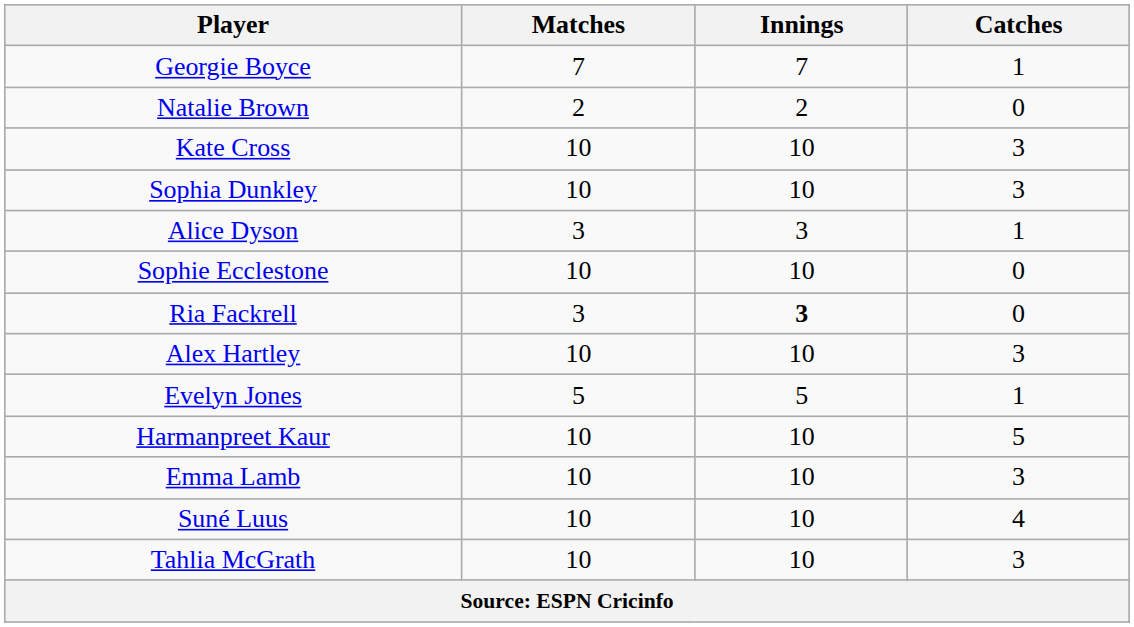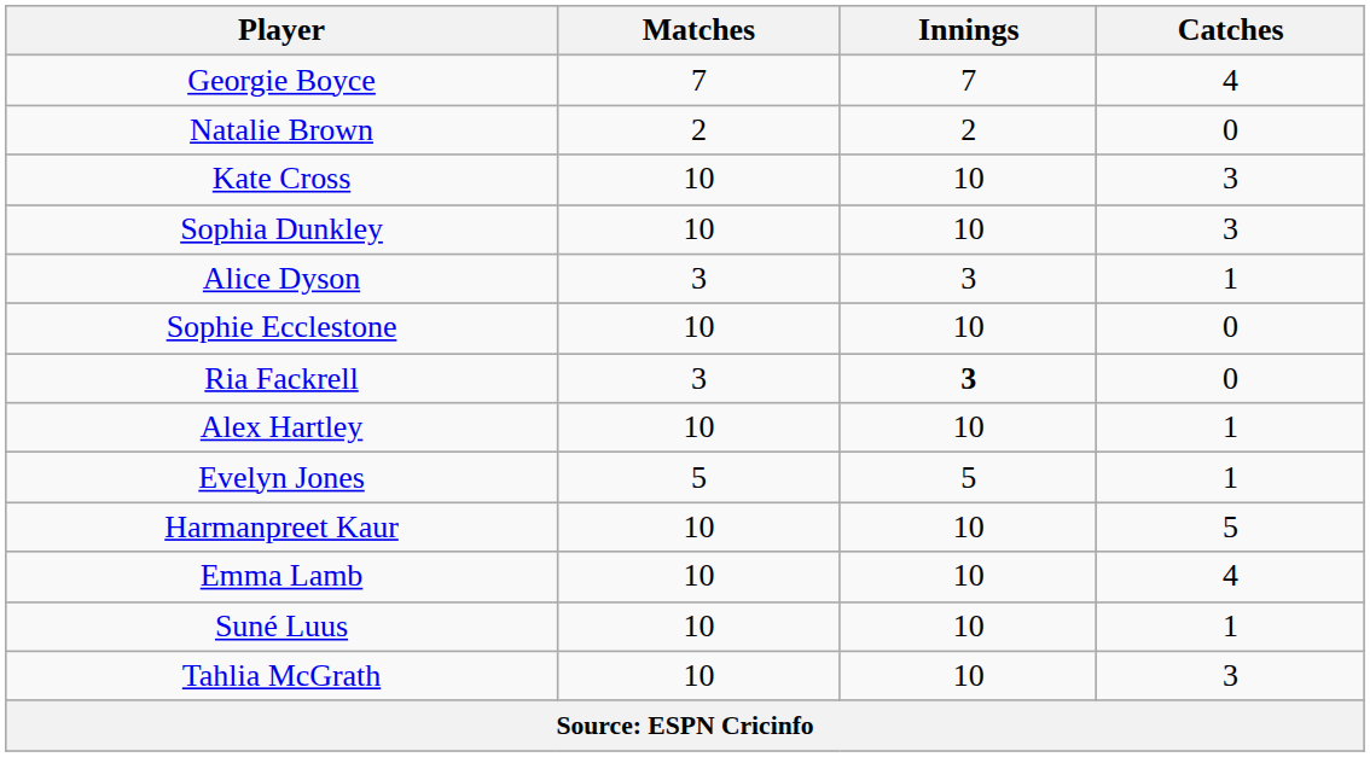Georgie Boyce | Catches: 1 -> 4
Alex Hartley | Catches: 3 -> 1
Emma Lamb | Catches: 3 -> 4
Suné Luus | Catches: 4 -> 1
